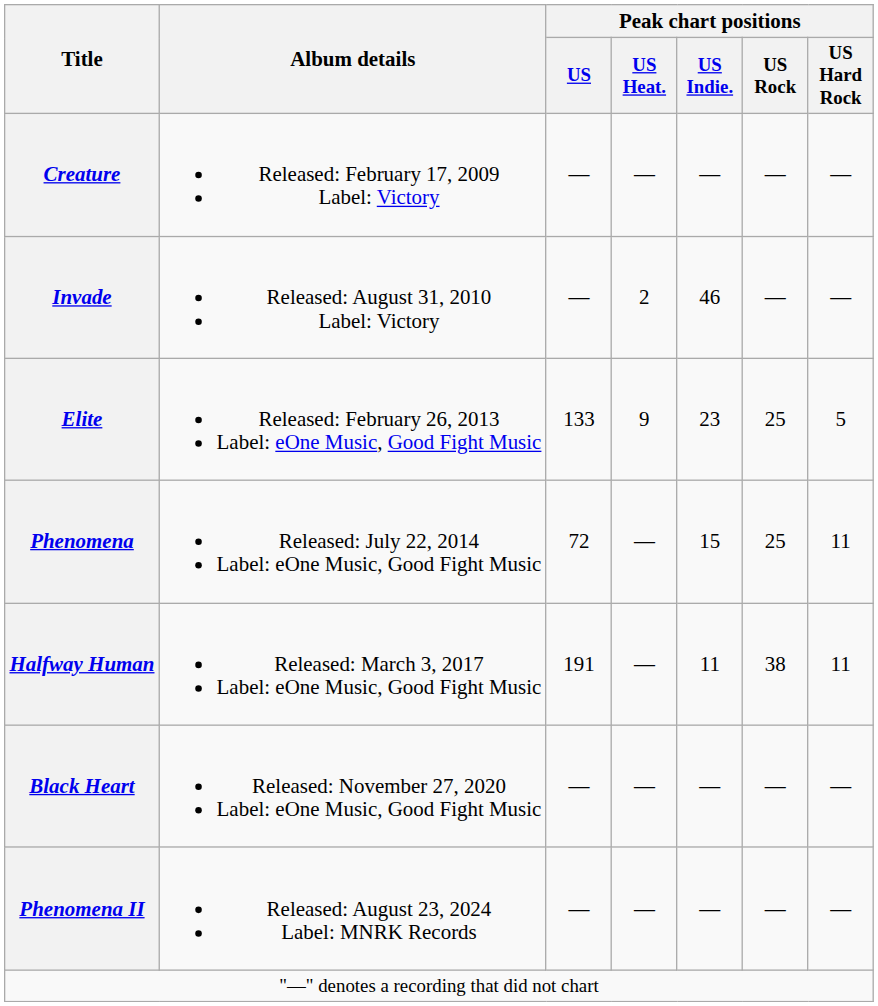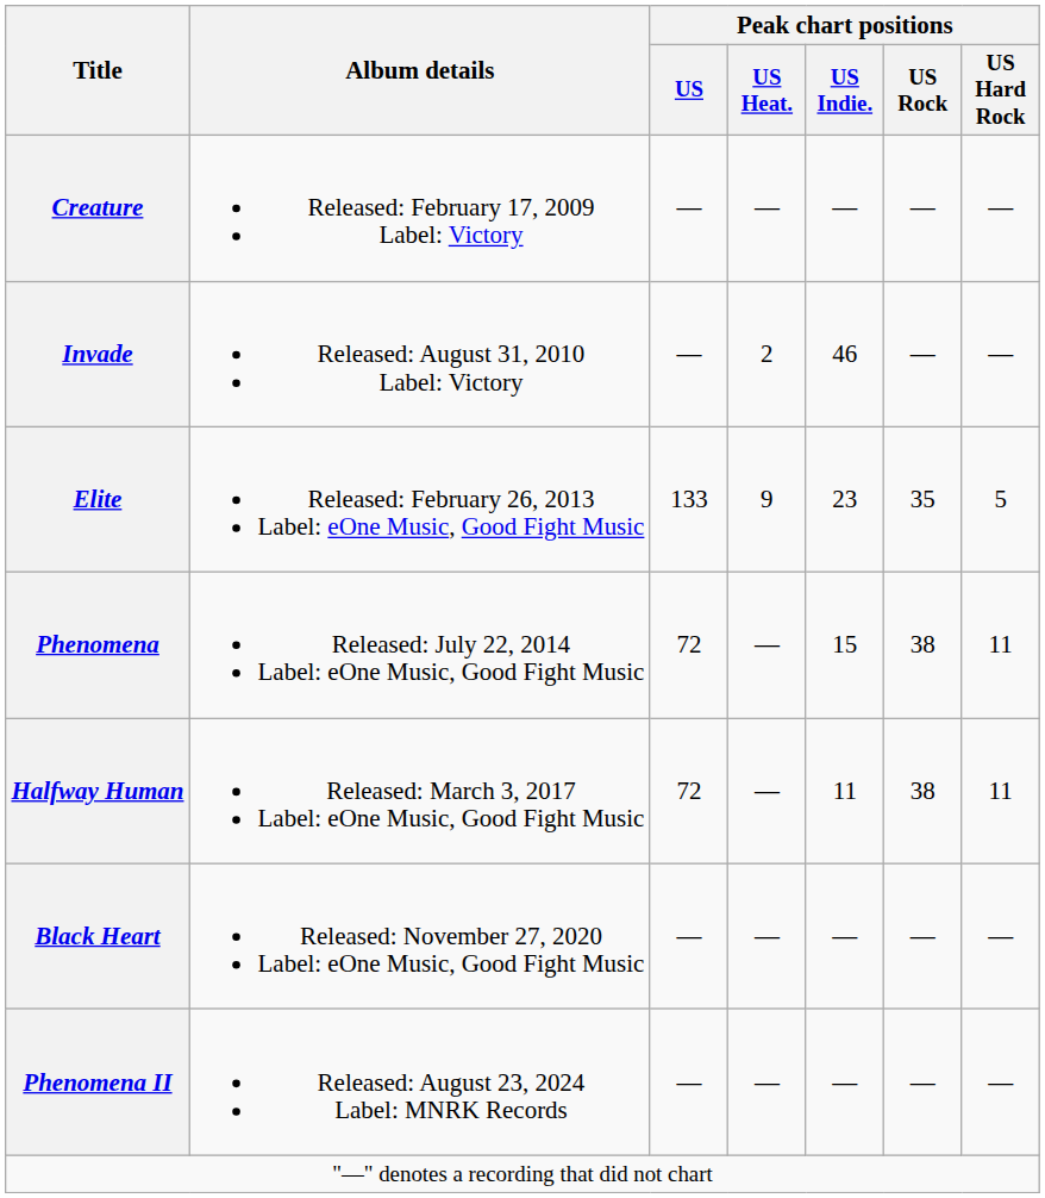Elite | Peak chart positions / US Rock: 25 -> 35
Phenomena | Peak chart positions / US Rock: 25 -> 38
Halfway Human | Peak chart positions / US: 191 -> 72
